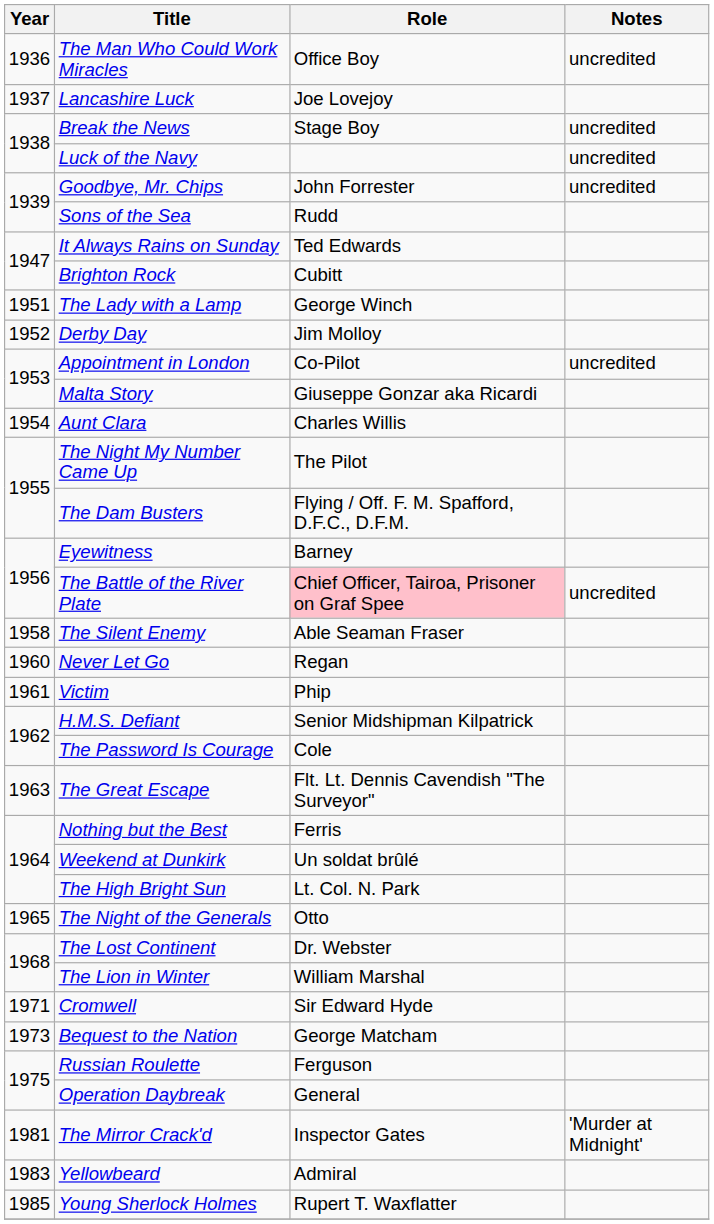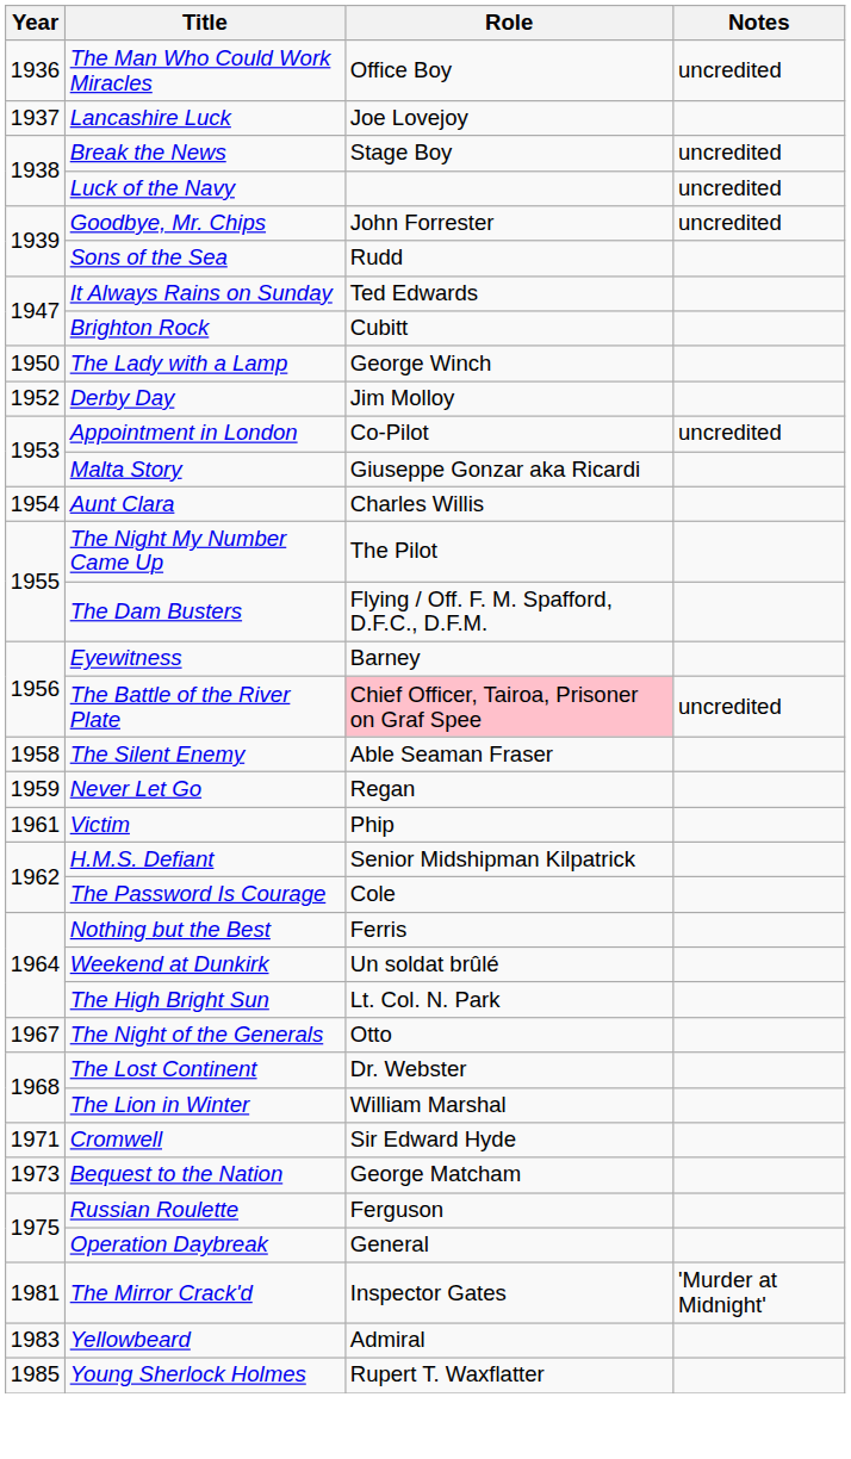The Lady with a Lamp | Year: 1951 -> 1950
Never Let Go | Year: 1960 -> 1959
- row: 1963 | The Great Escape | Flt. Lt. Dennis Cavendish "The Surveyor"
The Night of the Generals | Year: 1965 -> 1967
